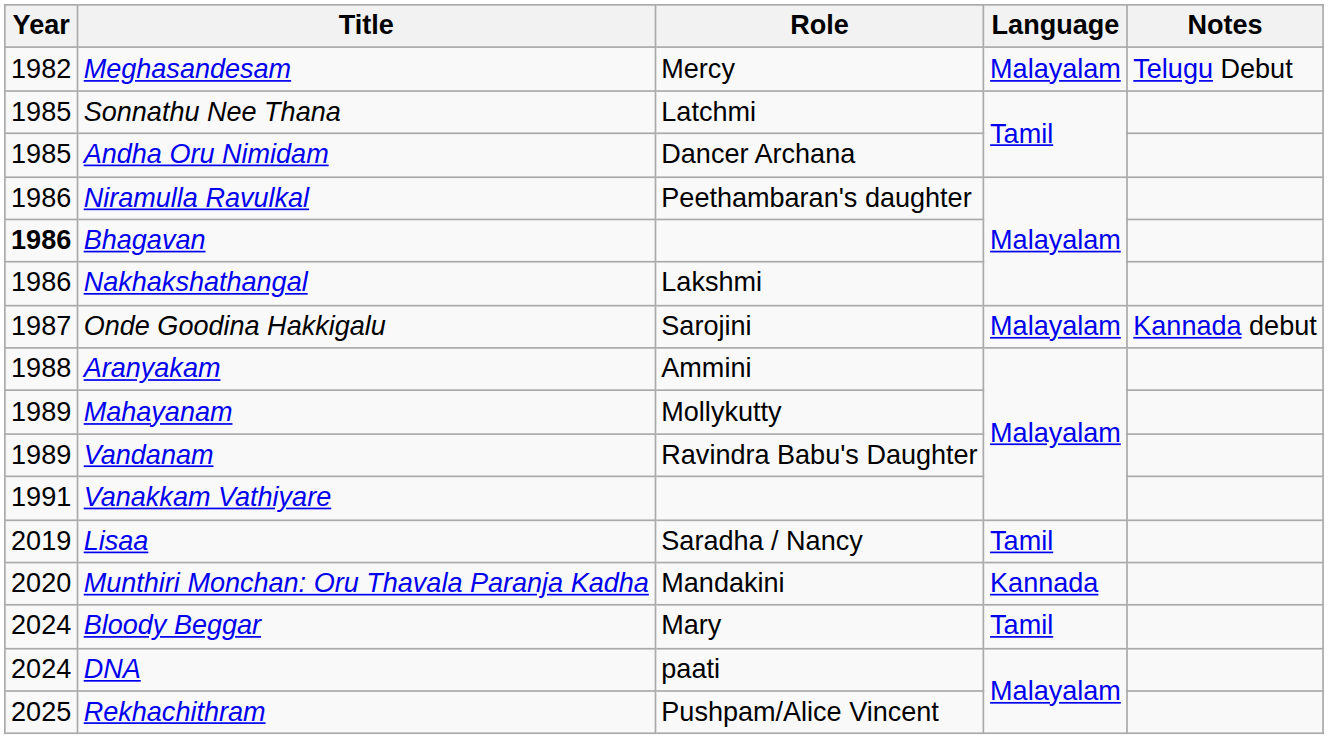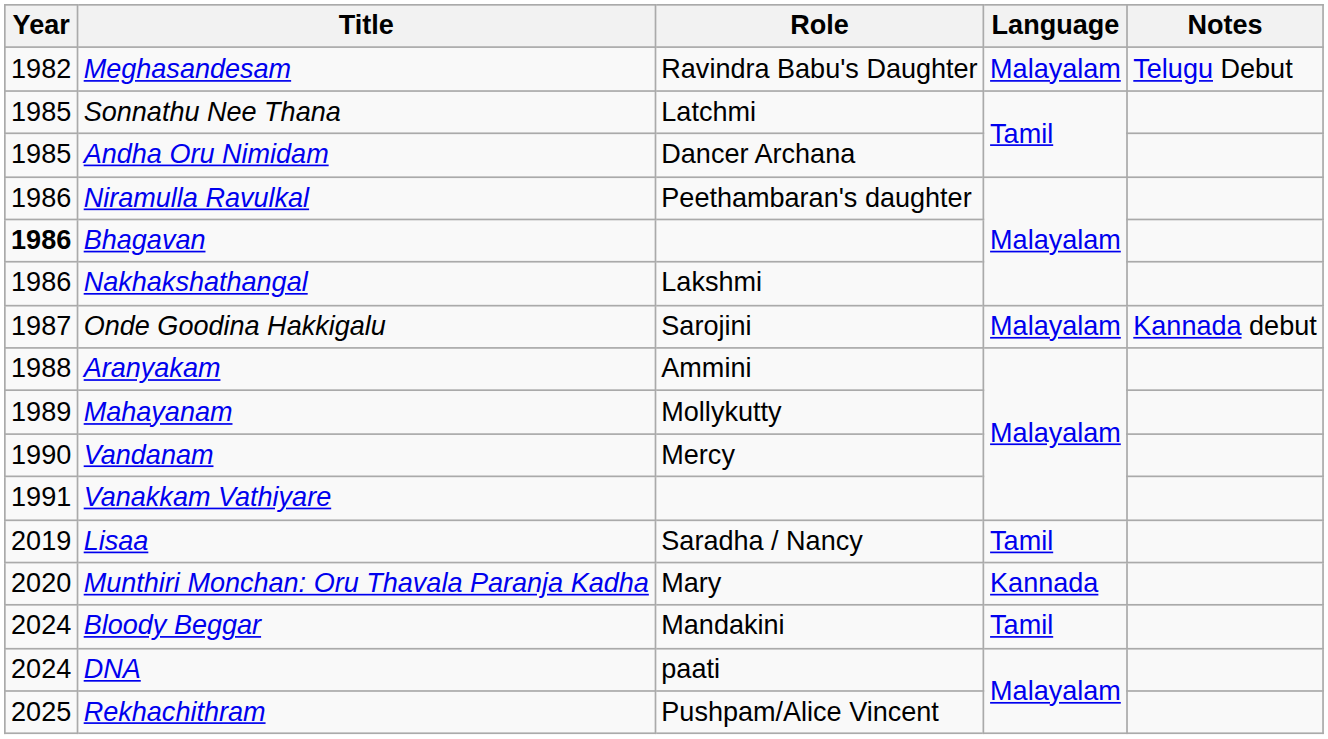Meghasandesam | Role: Mercy -> Ravindra Babu's Daughter
Vandanam | Year: 1989 -> 1990
Vandanam | Role: Ravindra Babu's Daughter -> Mercy
Munthiri Monchan: Oru Thavala Paranja Kadha | Role: Mandakini -> Mary
Bloody Beggar | Role: Mary -> Mandakini
